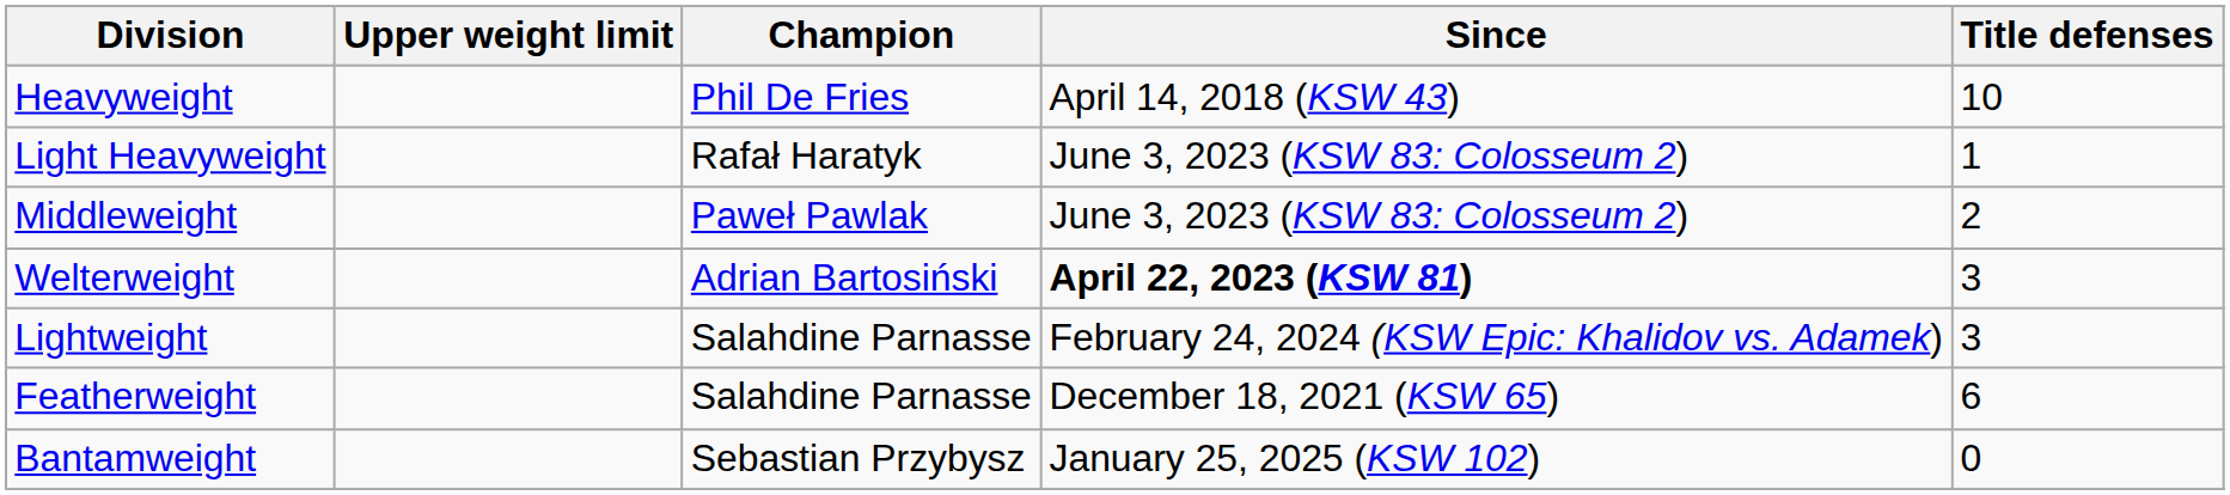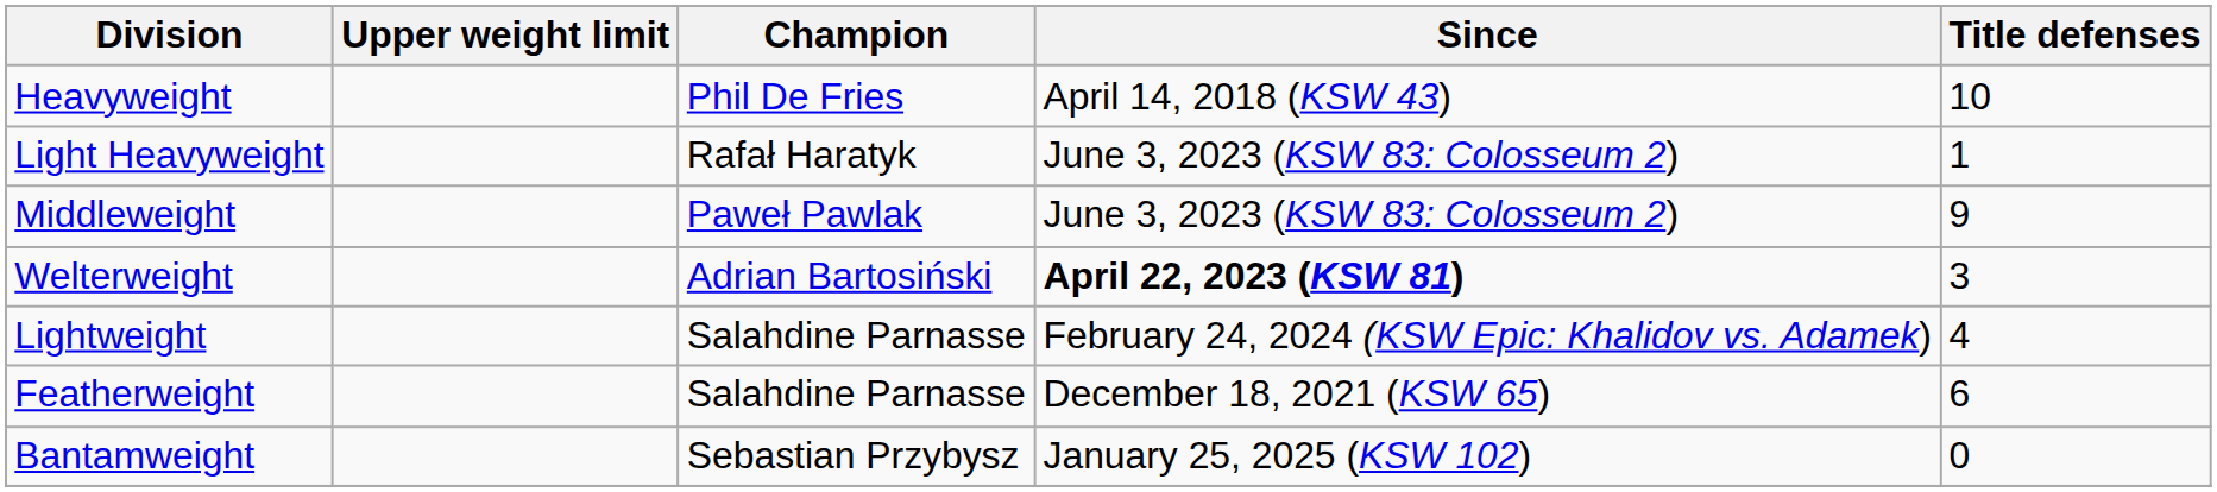Middleweight | Title defenses: 2 -> 9
Lightweight | Title defenses: 3 -> 4
